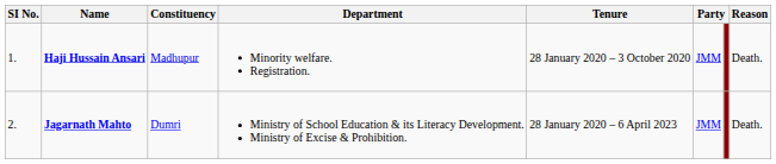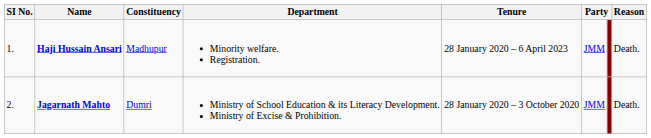Haji Hussain Ansari | Tenure: 28 January 2020 – 3 October 2020 -> 28 January 2020 – 6 April 2023
Jagarnath Mahto | Tenure: 28 January 2020 – 6 April 2023 -> 28 January 2020 – 3 October 2020
